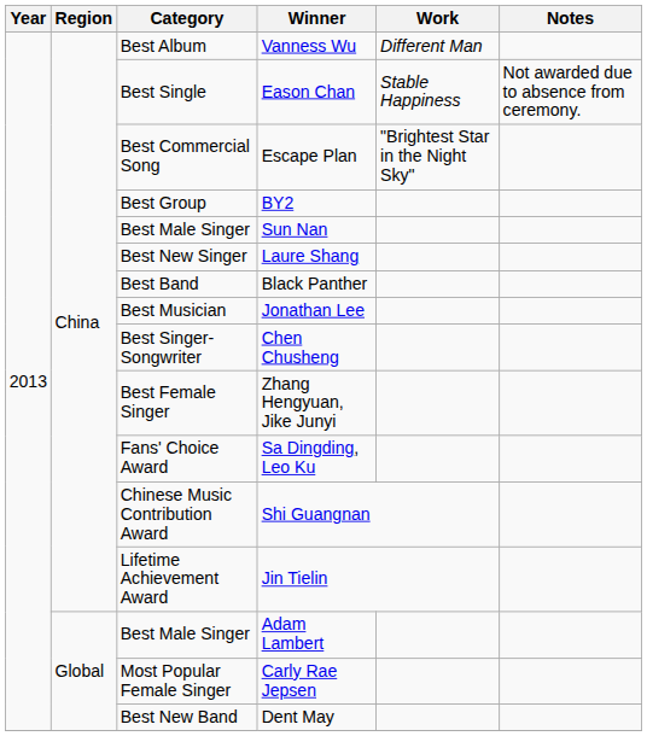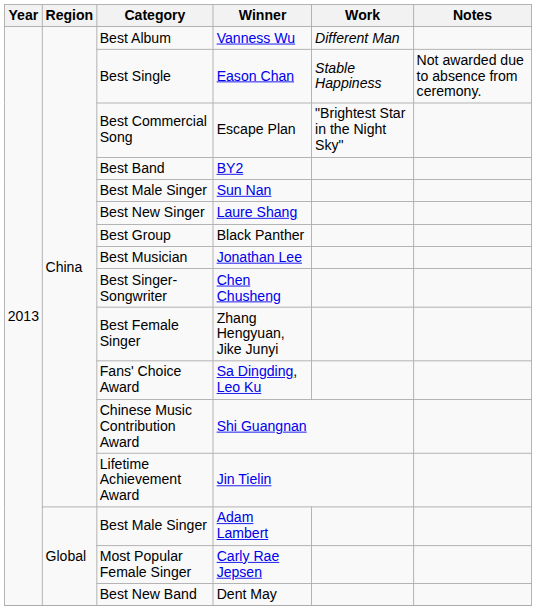BY2 | Category: Best Group -> Best Band
Black Panther | Category: Best Band -> Best Group
